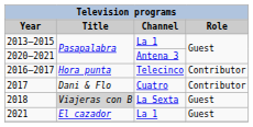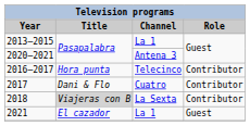2018 | Role: Guest -> Contributor
